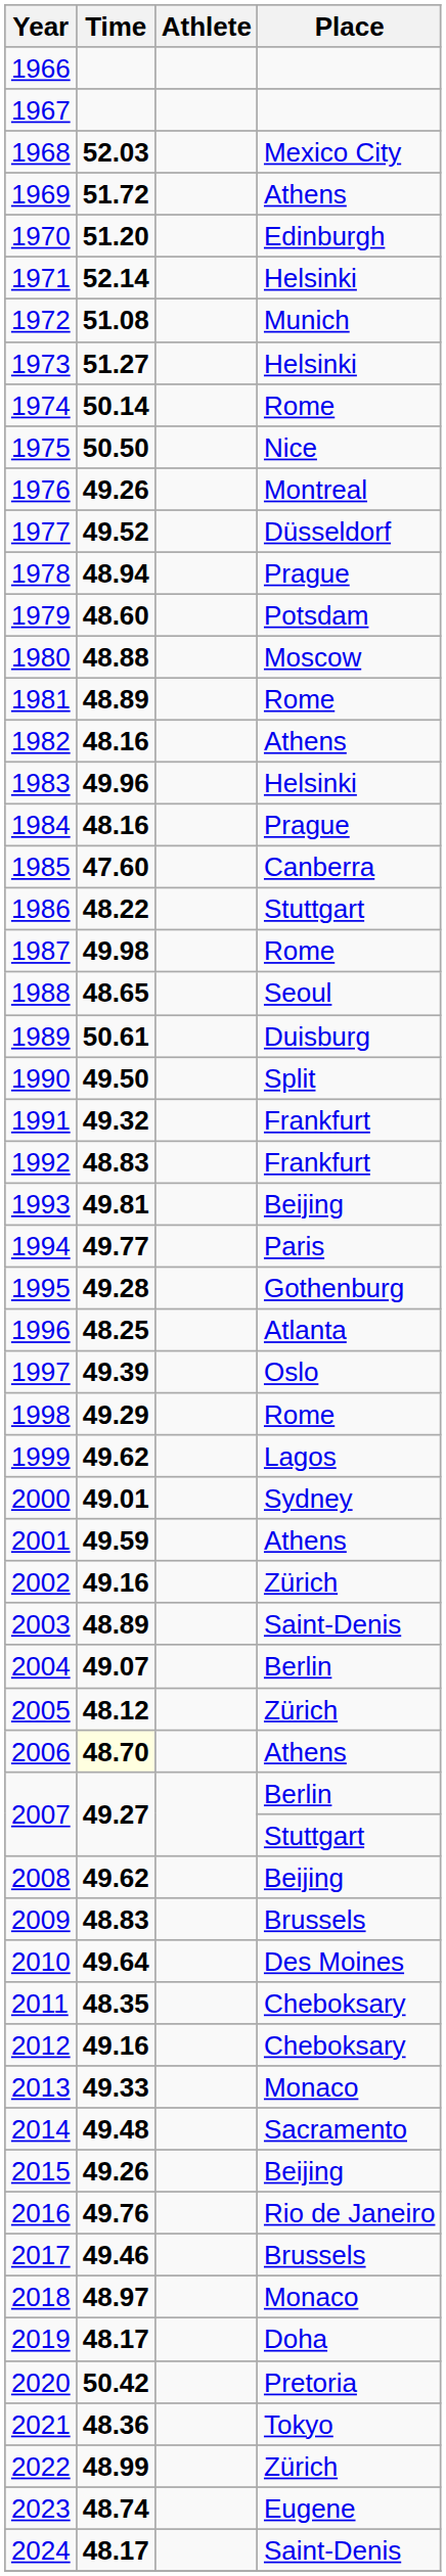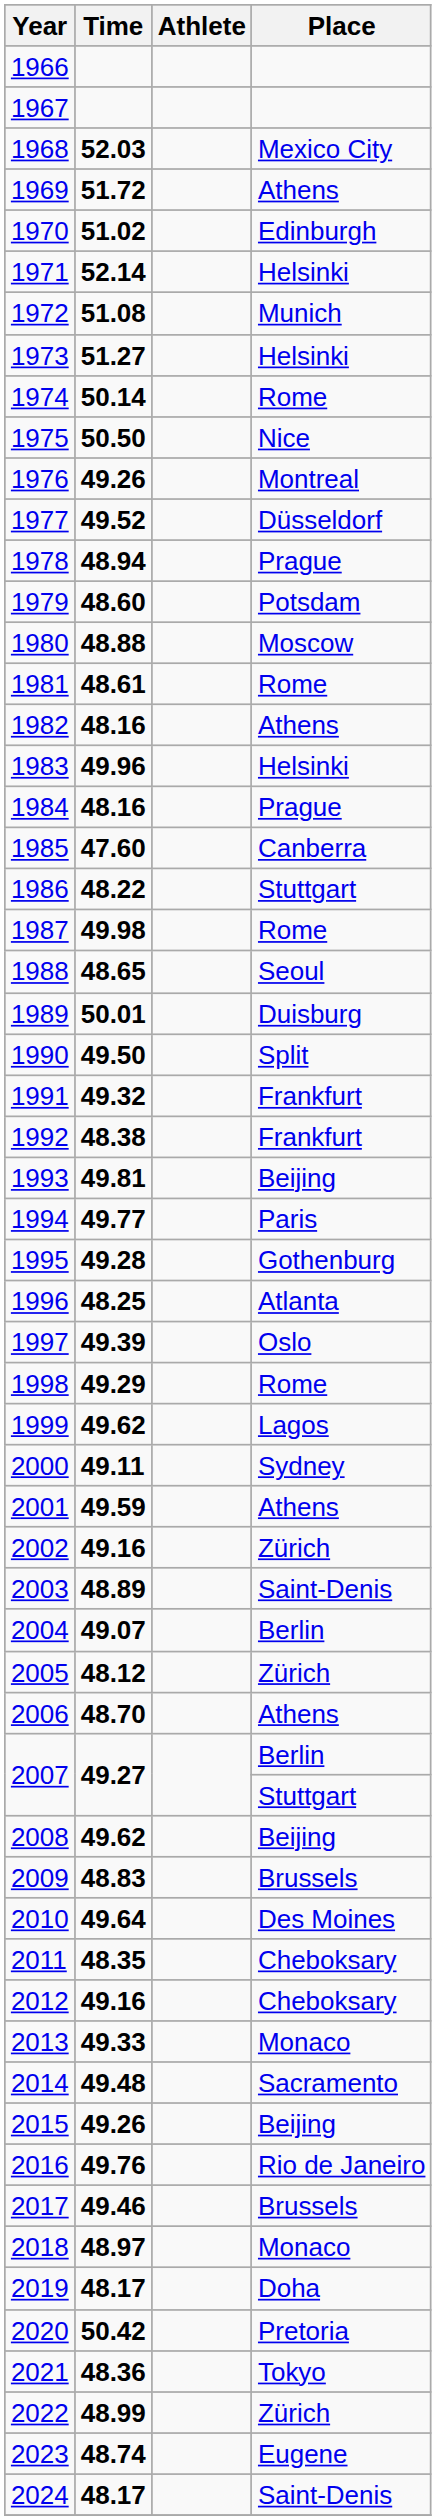1970 | Time: 51.20 -> 51.02
1981 | Time: 48.89 -> 48.61
1989 | Time: 50.61 -> 50.01
1992 | Time: 48.83 -> 48.38
2000 | Time: 49.01 -> 49.11
2006 | Time: lightyellow background -> no background
